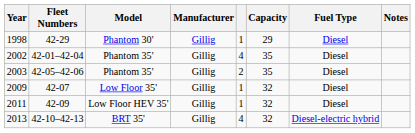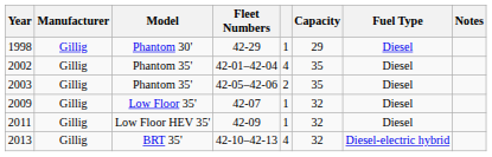columns swapped: Manufacturer <-> Fleet Numbers
